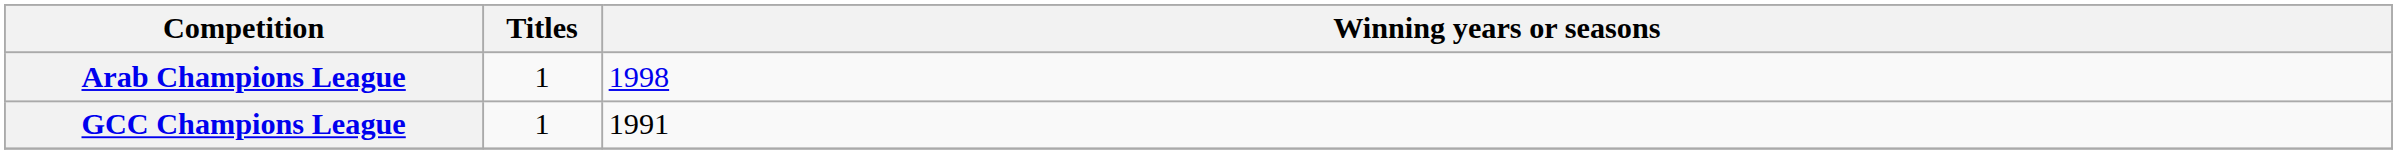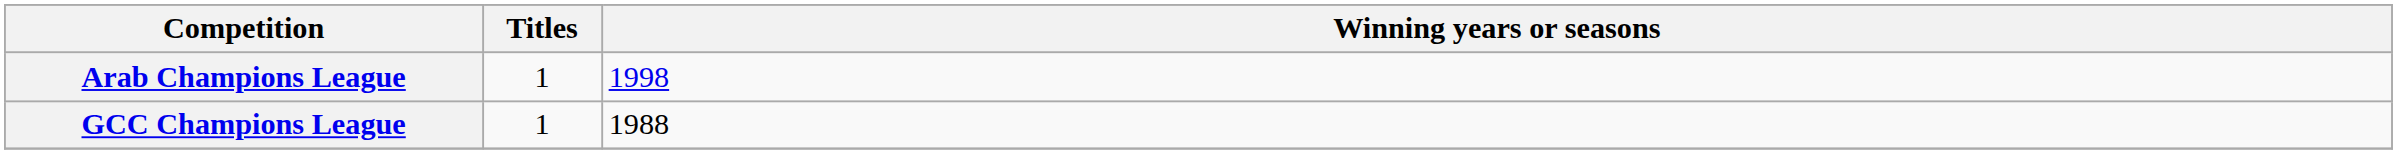GCC Champions League | Winning years or seasons: 1991 -> 1988
